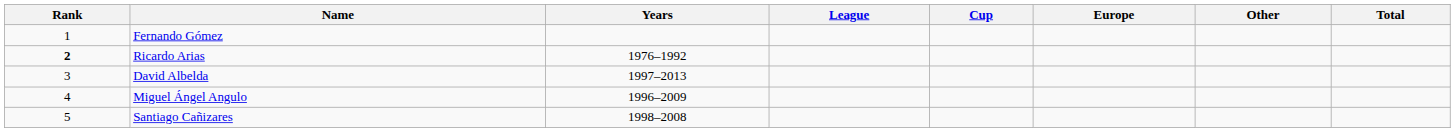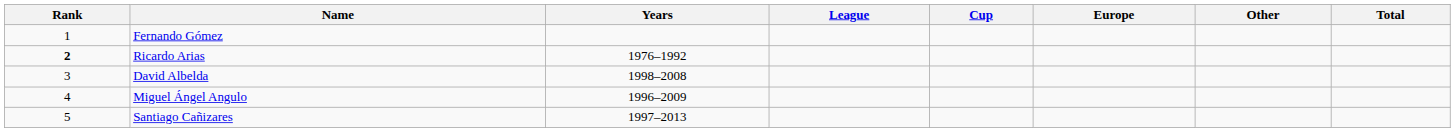David Albelda | Years: 1997–2013 -> 1998–2008
Santiago Cañizares | Years: 1998–2008 -> 1997–2013
